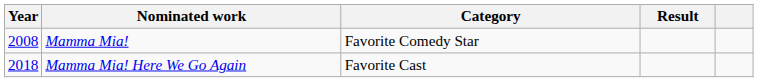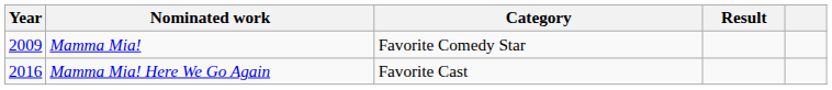Mamma Mia! | Year: 2008 -> 2009
Mamma Mia! Here We Go Again | Year: 2018 -> 2016
